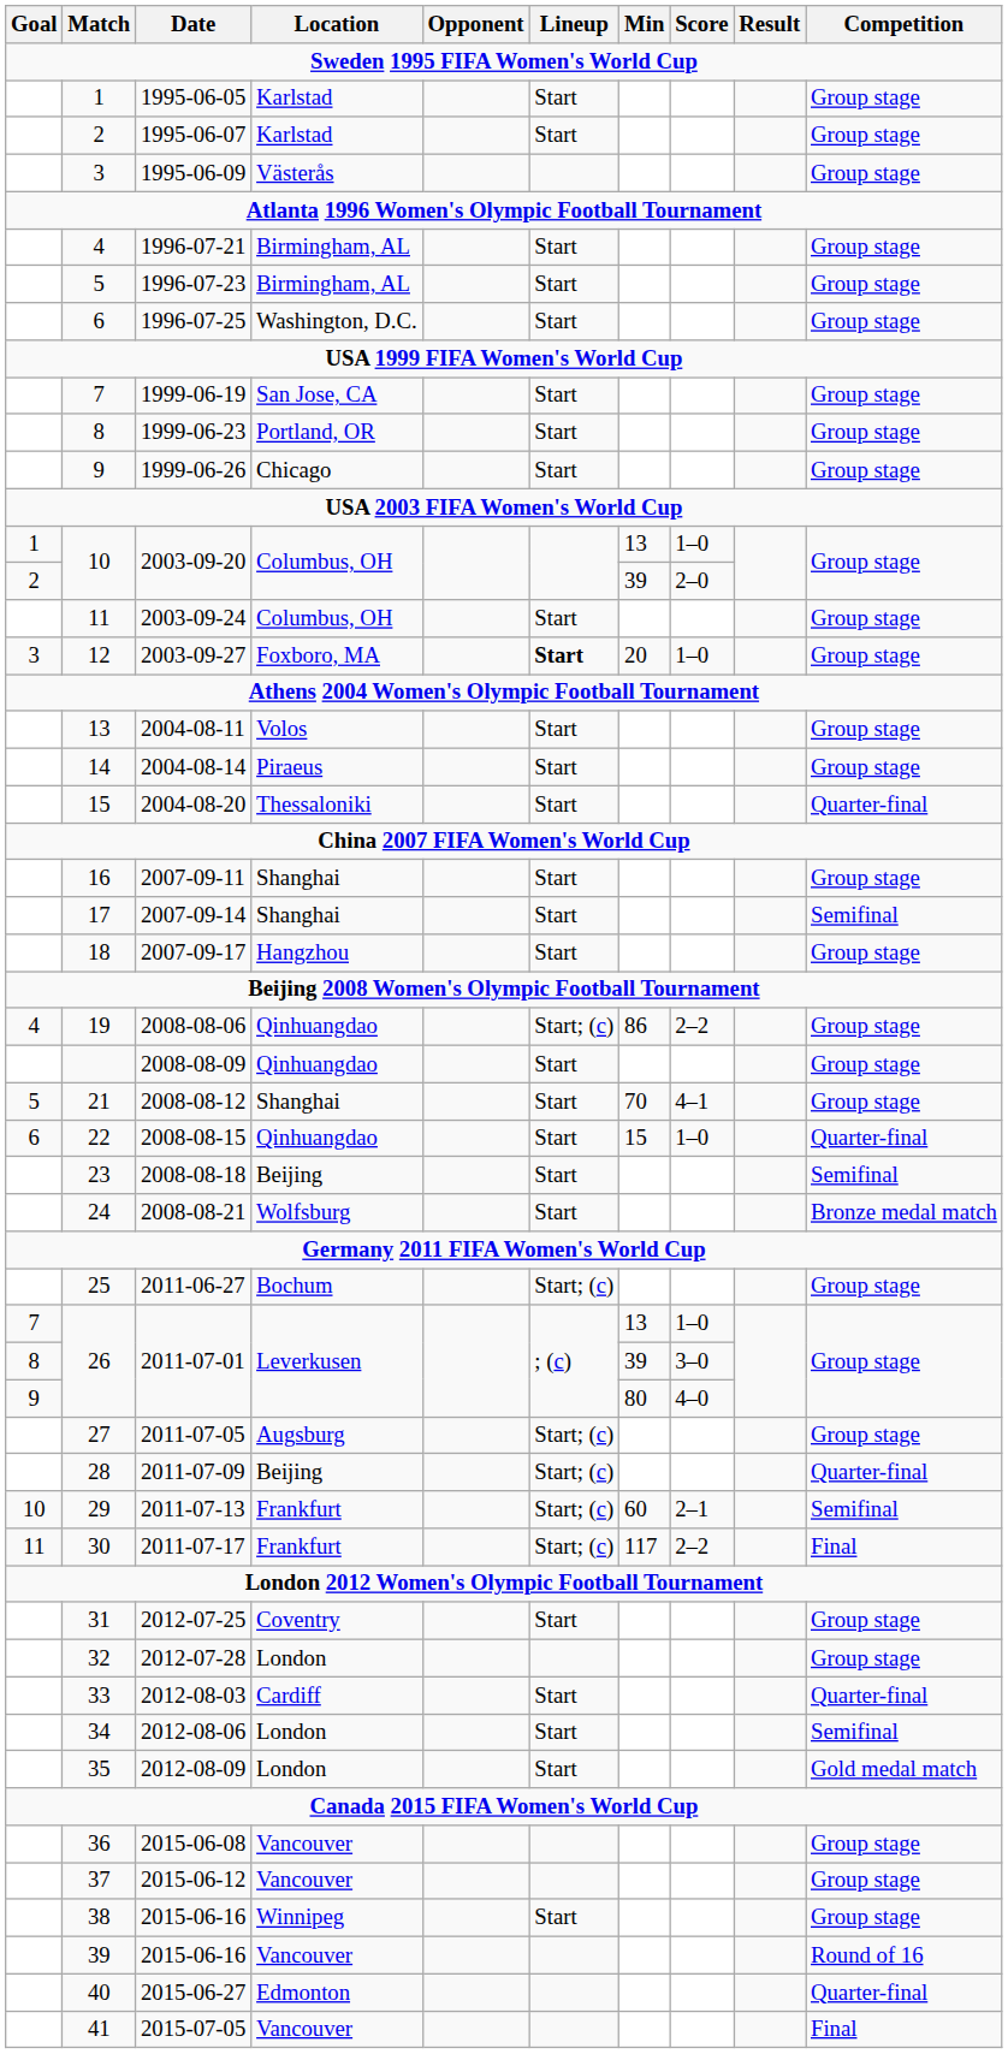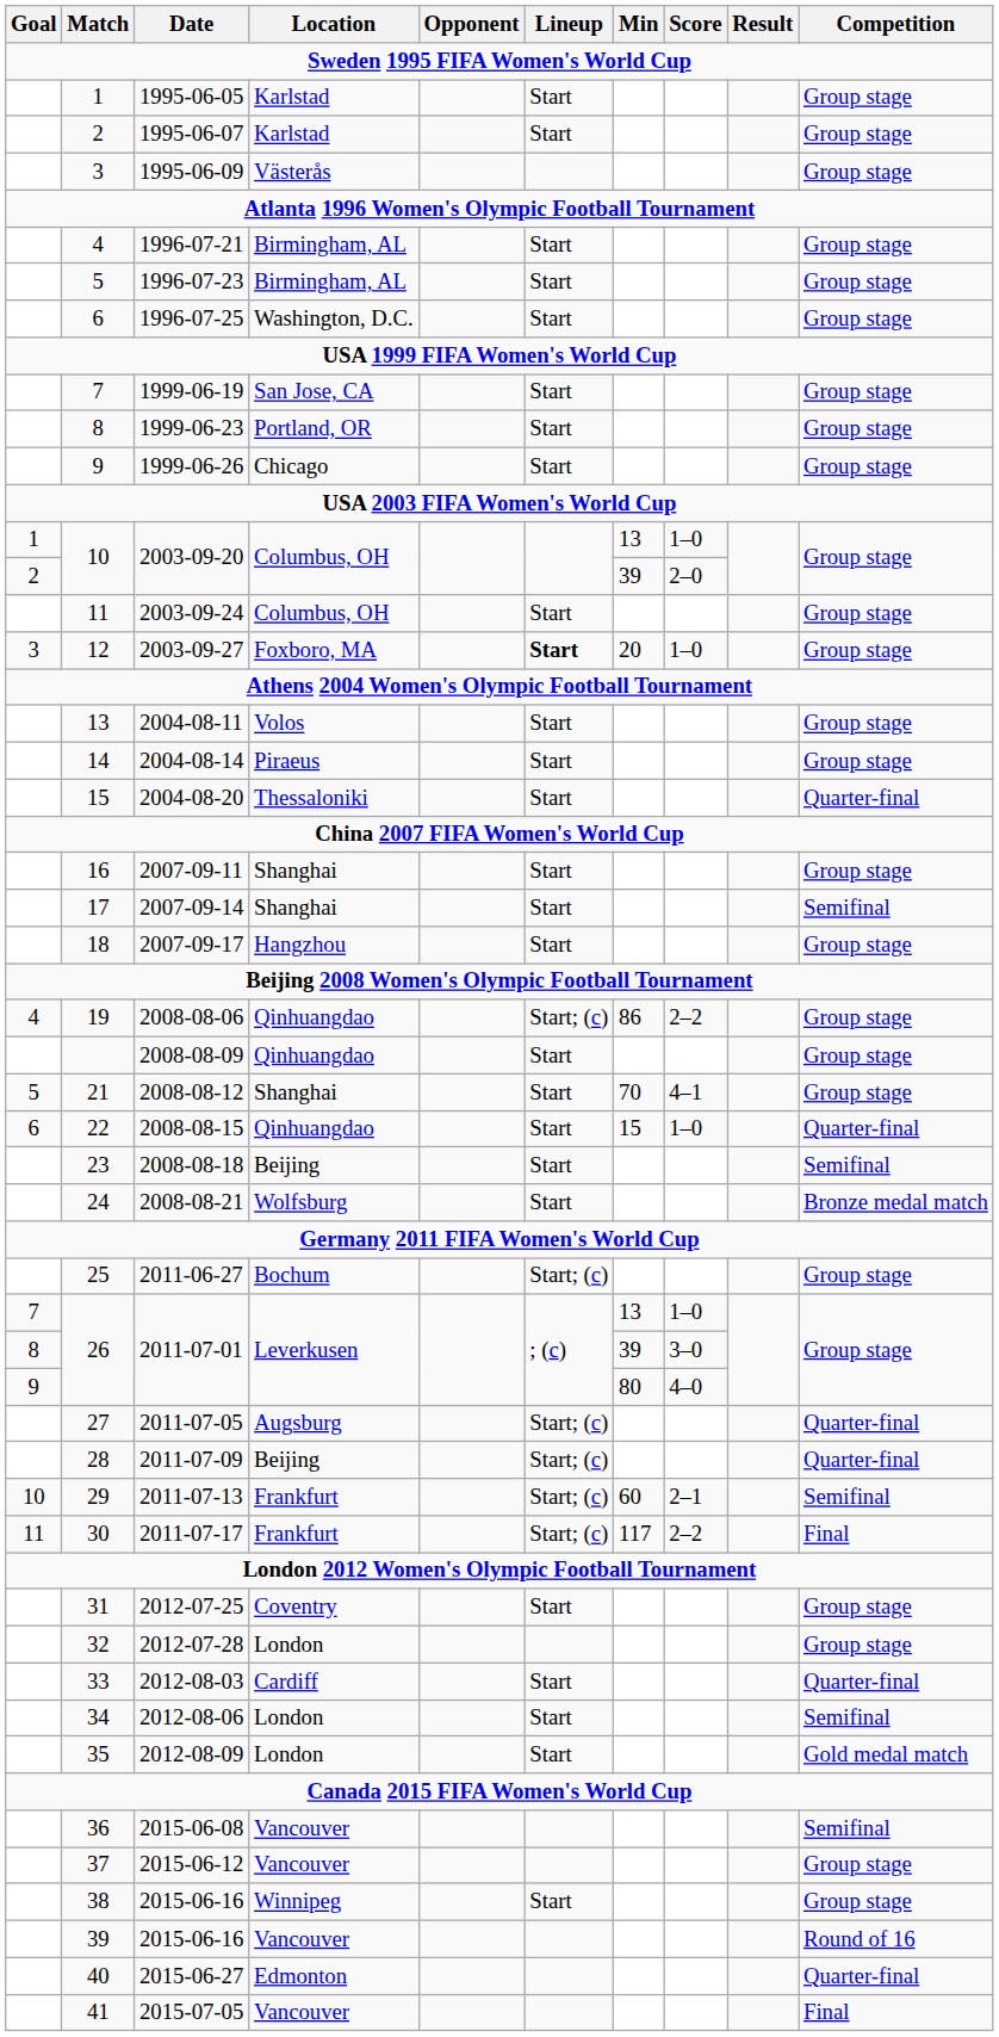27 | Competition: Group stage -> Quarter-final
36 | Competition: Group stage -> Semifinal
